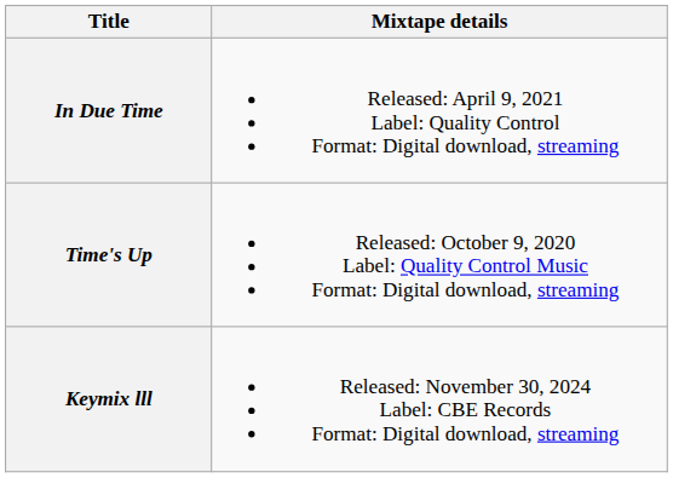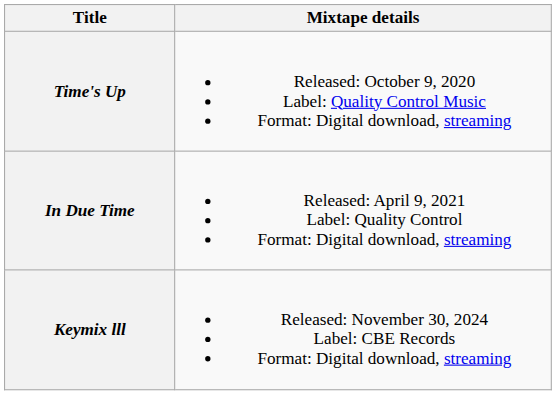rows swapped: Time's Up <-> In Due Time
